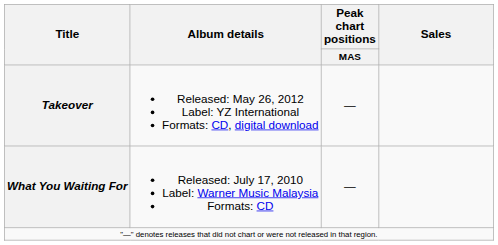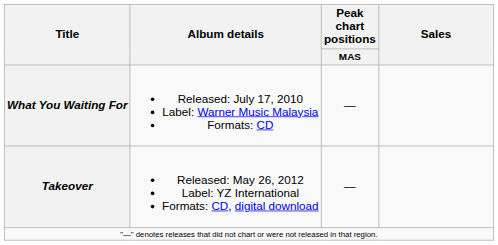rows swapped: What You Waiting For <-> Takeover
